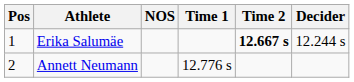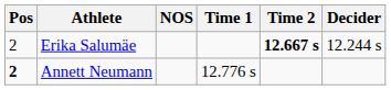Erika Salumäe | Pos: 1 -> 2
Annett Neumann | Pos: normal -> bold
